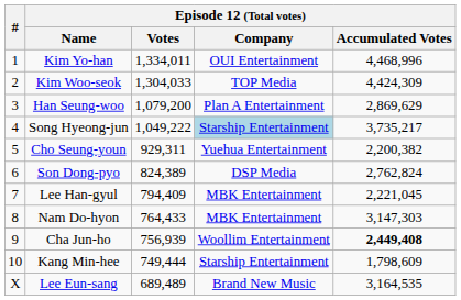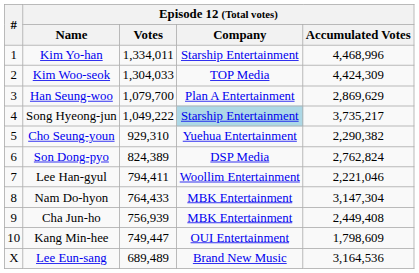Kim Yo-han | Episode 12 (Total votes) / Company: OUI Entertainment -> Starship Entertainment
Han Seung-woo | Episode 12 (Total votes) / Votes: 1,079,200 -> 1,079,700
Cho Seung-youn | Episode 12 (Total votes) / Votes: 929,311 -> 929,310
Cho Seung-youn | Episode 12 (Total votes) / Accumulated Votes: 2,200,382 -> 2,290,382
Lee Han-gyul | Episode 12 (Total votes) / Votes: 794,409 -> 794,411
Lee Han-gyul | Episode 12 (Total votes) / Company: MBK Entertainment -> Woollim Entertainment
Lee Han-gyul | Episode 12 (Total votes) / Accumulated Votes: 2,221,045 -> 2,221,046
Nam Do-hyon | Episode 12 (Total votes) / Accumulated Votes: 3,147,303 -> 3,147,304
Cha Jun-ho | Episode 12 (Total votes) / Company: Woollim Entertainment -> MBK Entertainment
Cha Jun-ho | Episode 12 (Total votes) / Accumulated Votes: bold -> normal
Kang Min-hee | Episode 12 (Total votes) / Votes: 749,444 -> 749,447
Kang Min-hee | Episode 12 (Total votes) / Company: Starship Entertainment -> OUI Entertainment
Lee Eun-sang | Episode 12 (Total votes) / Accumulated Votes: 3,164,535 -> 3,164,536
